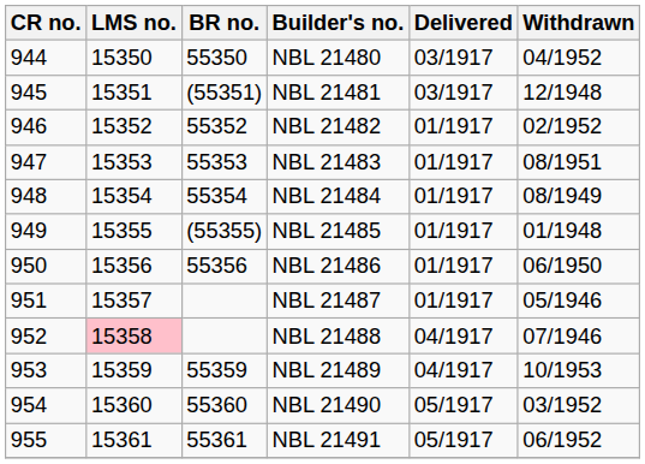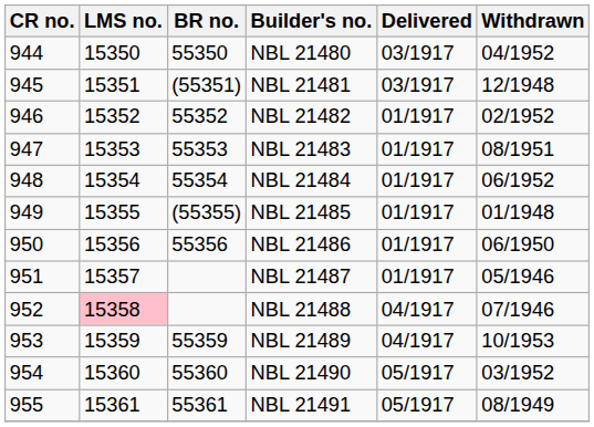NBL 21484 | Withdrawn: 08/1949 -> 06/1952
NBL 21491 | Withdrawn: 06/1952 -> 08/1949
